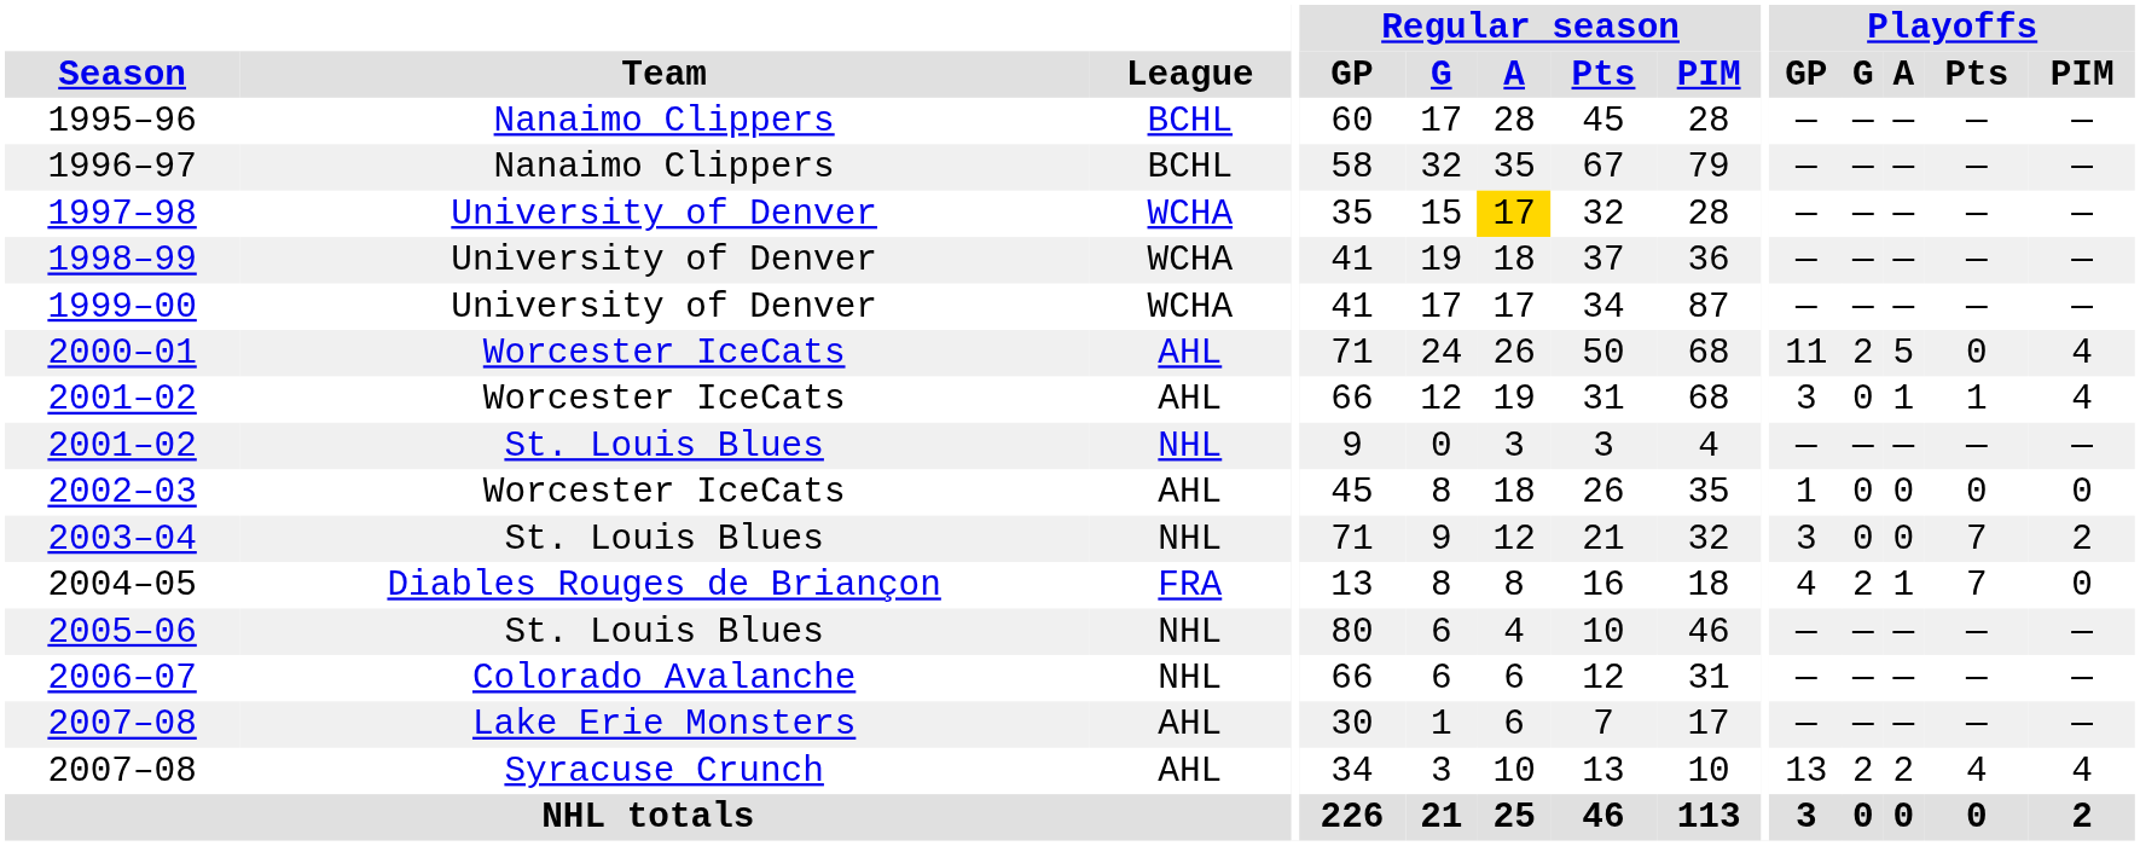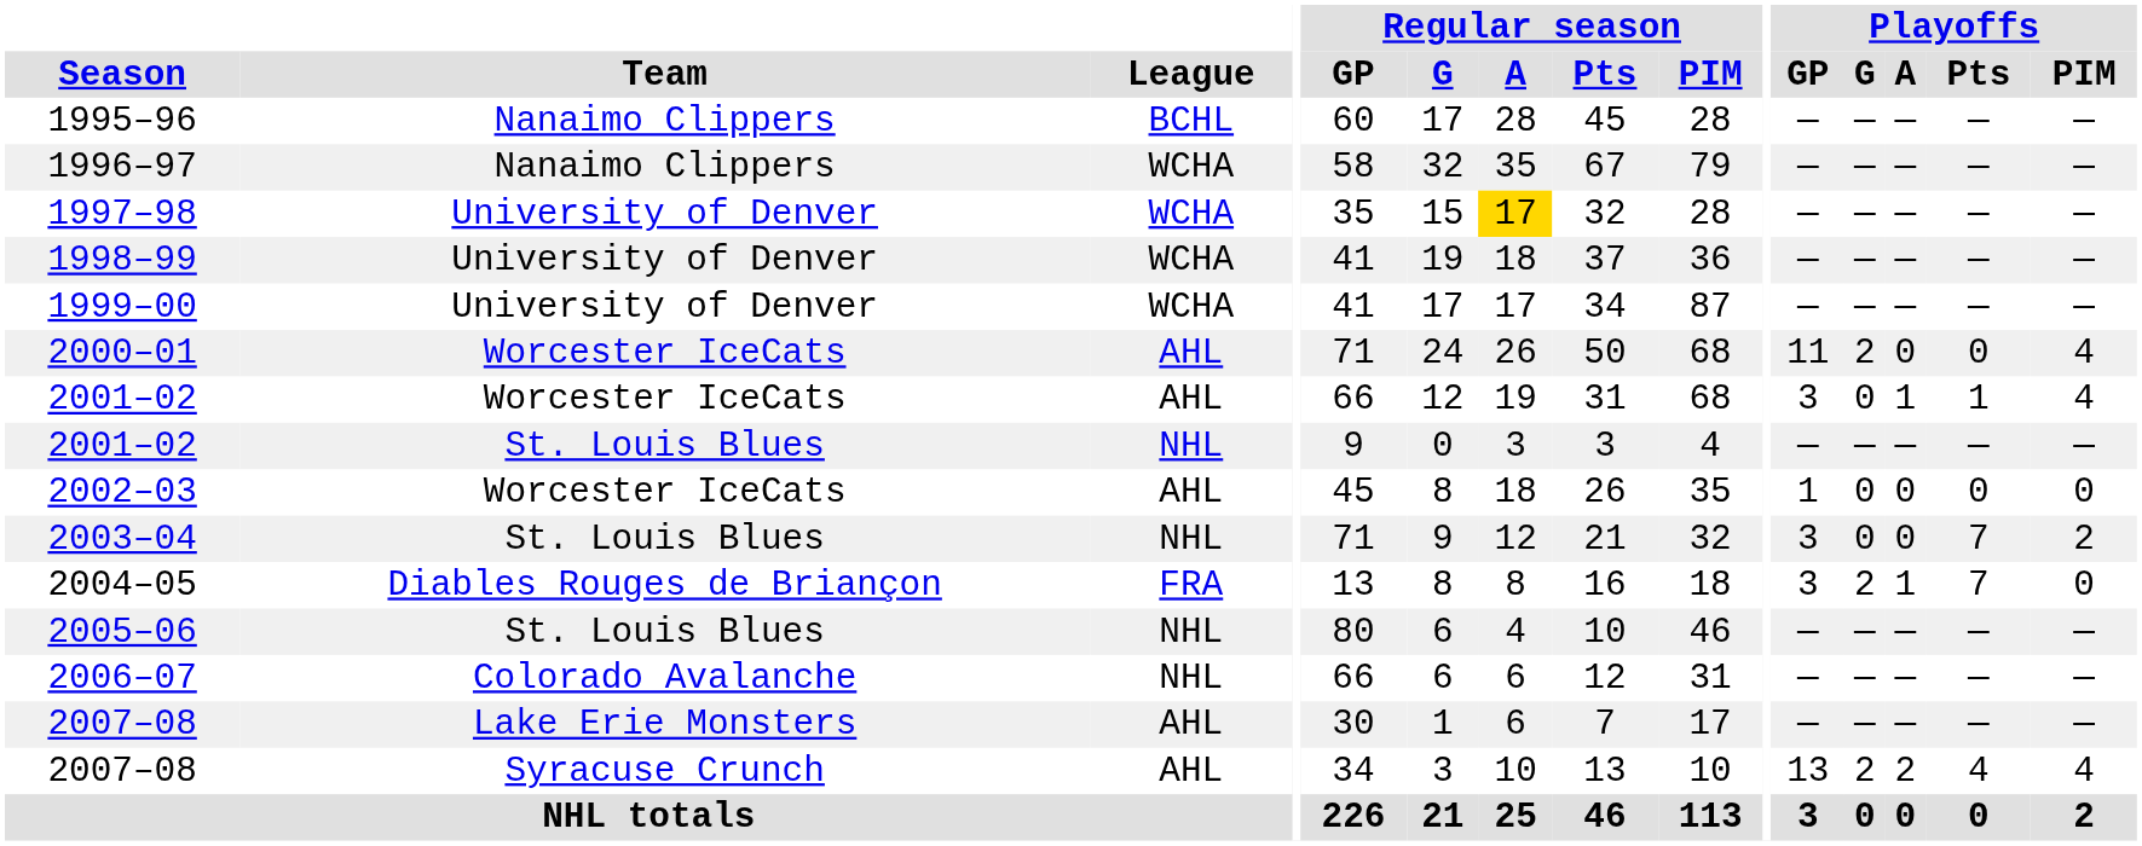1996–97 | League: BCHL -> WCHA
2000–01 | Playoffs / A: 5 -> 0
2004–05 | Playoffs / GP: 4 -> 3
